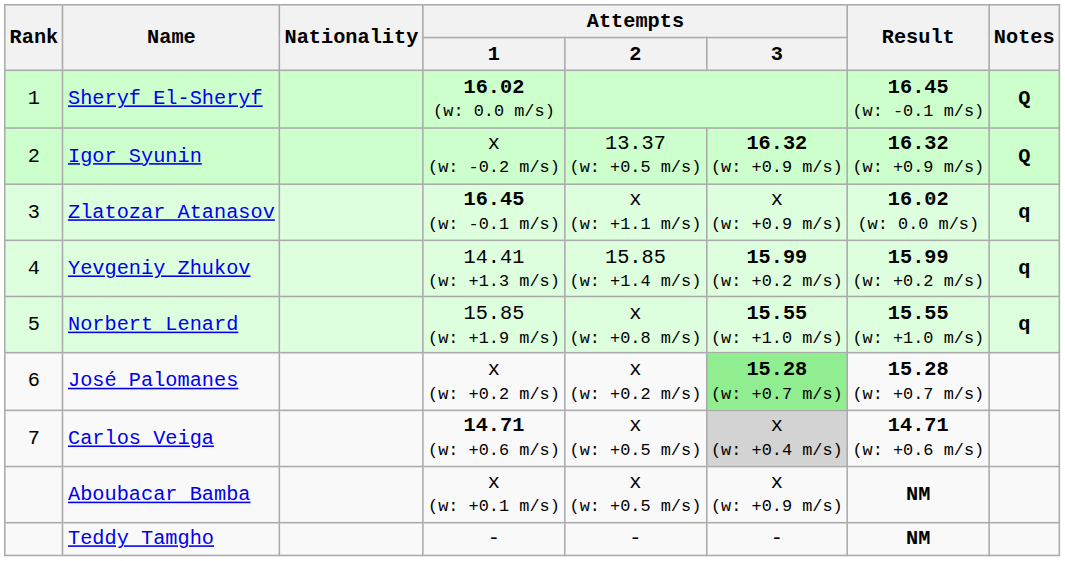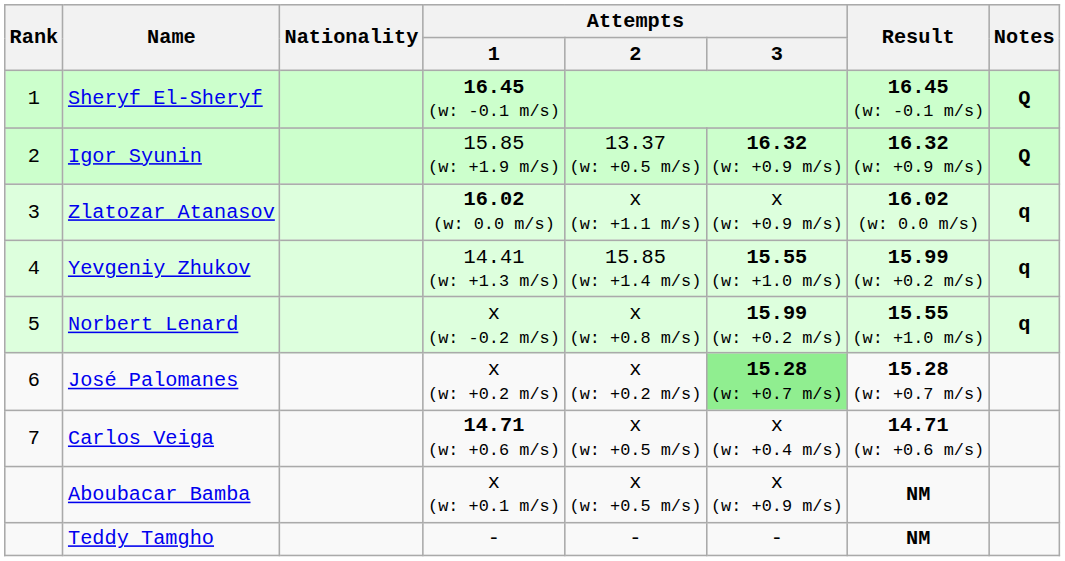Sheryf El-Sheryf | Attempts / 1: 16.02 (w: 0.0 m/s) -> 16.45 (w: -0.1 m/s)
Igor Syunin | Attempts / 1: x (w: -0.2 m/s) -> 15.85 (w: +1.9 m/s)
Zlatozar Atanasov | Attempts / 1: 16.45 (w: -0.1 m/s) -> 16.02 (w: 0.0 m/s)
Yevgeniy Zhukov | Attempts / 3: 15.99 (w: +0.2 m/s) -> 15.55 (w: +1.0 m/s)
Norbert Lenard | Attempts / 1: 15.85 (w: +1.9 m/s) -> x (w: -0.2 m/s)
Norbert Lenard | Attempts / 3: 15.55 (w: +1.0 m/s) -> 15.99 (w: +0.2 m/s)
Carlos Veiga | Attempts / 3: lightgrey background -> no background
